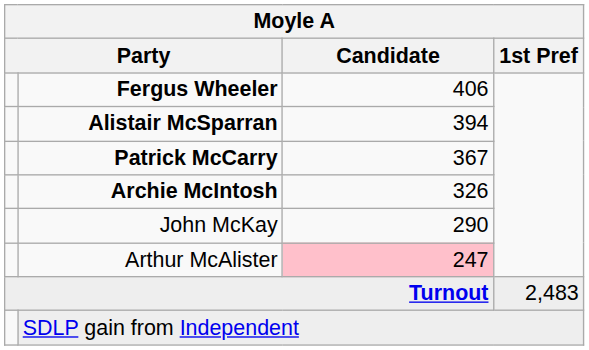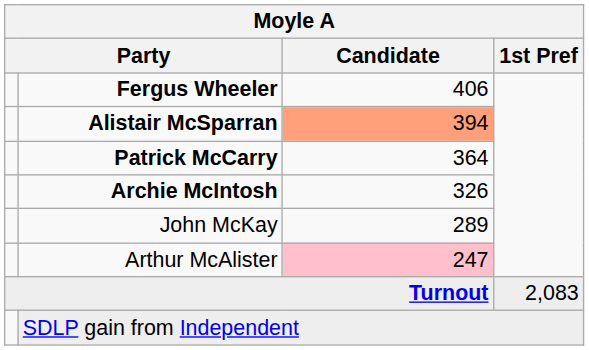Alistair McSparran | Candidate: no background -> lightsalmon background
Patrick McCarry | Candidate: 367 -> 364
John McKay | Candidate: 290 -> 289
Turnout | 1st Pref: 2,483 -> 2,083
